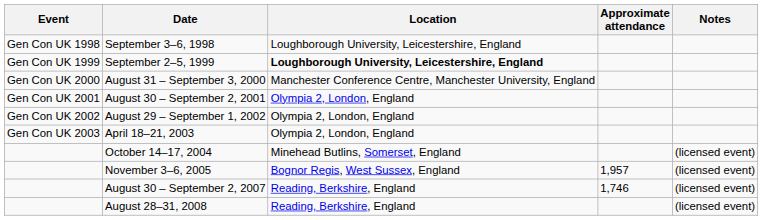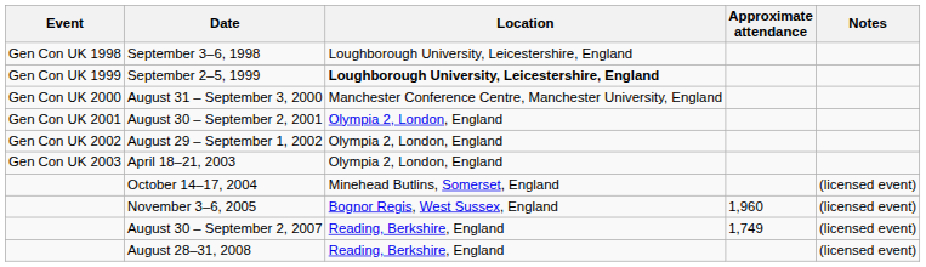November 3–6, 2005 | Approximate attendance: 1,957 -> 1,960
August 30 – September 2, 2007 | Approximate attendance: 1,746 -> 1,749
